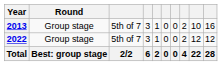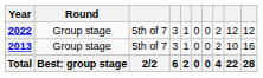rows swapped: 2013 <-> 2022
